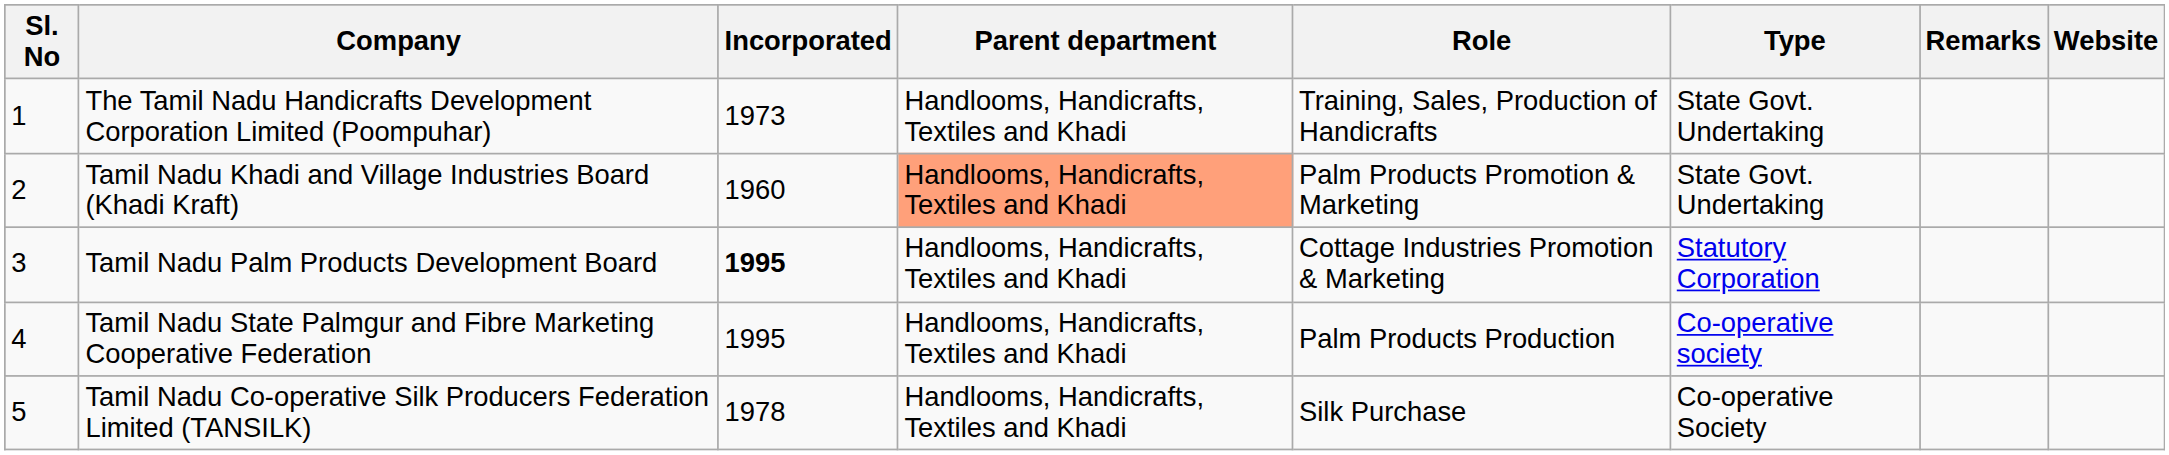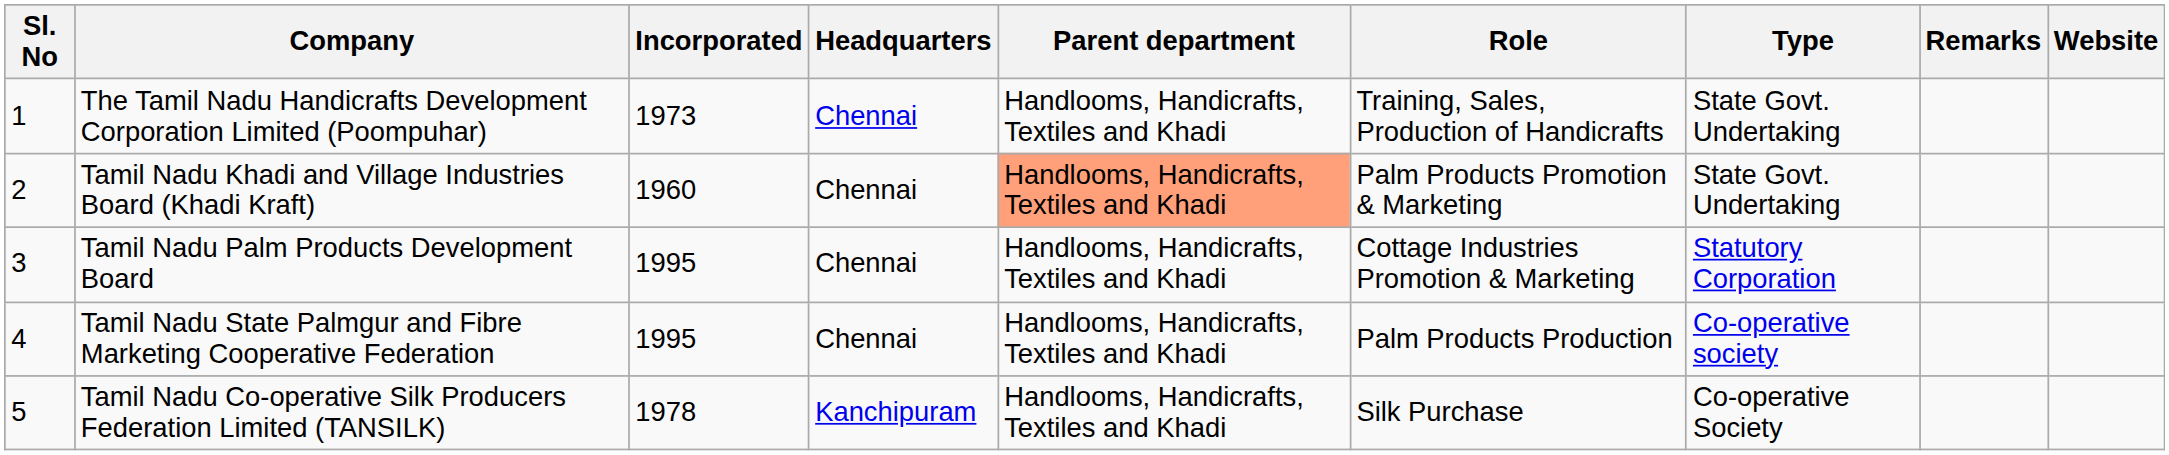+ column: Headquarters | Chennai | Chennai | Chennai | Chennai | Kanchipuram
Tamil Nadu Palm Products Development Board | Incorporated: bold -> normal
